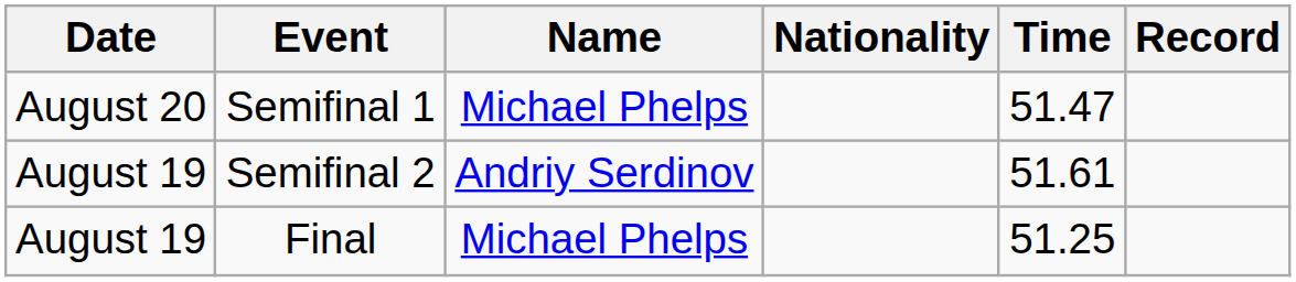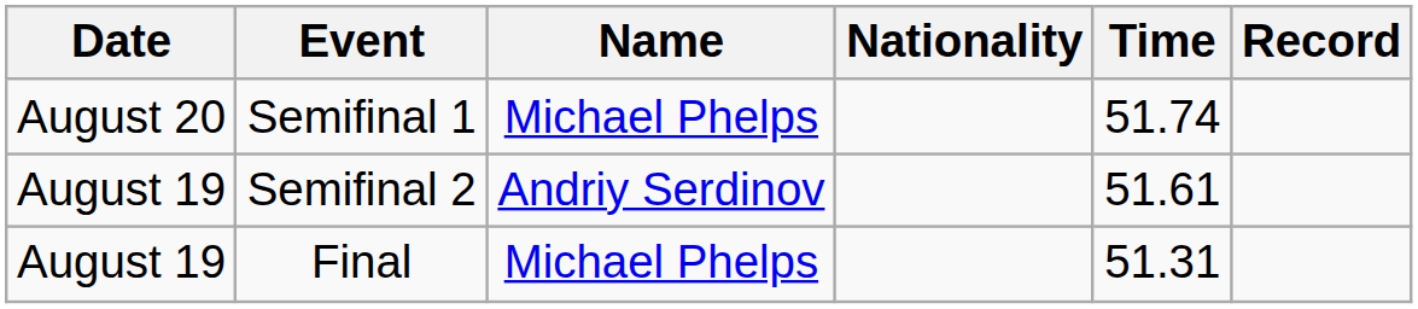Semifinal 1 | Time: 51.47 -> 51.74
Final | Time: 51.25 -> 51.31
